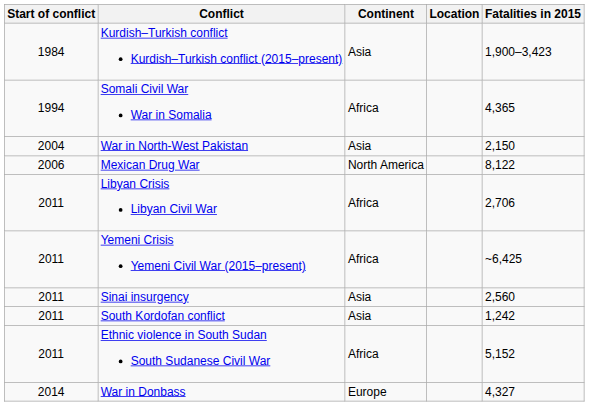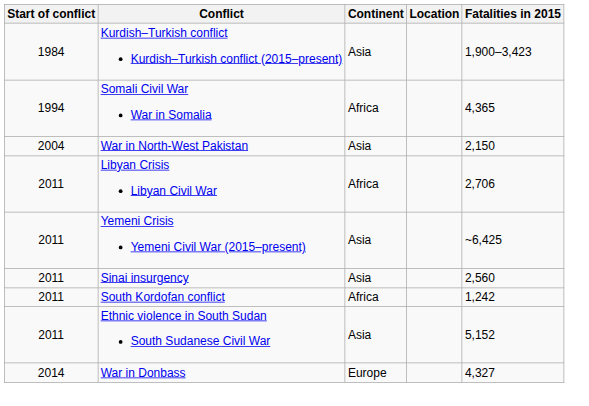- row: 2006 | Mexican Drug War | North America | 8,122
Yemeni Crisis Yemeni Civil War (2015–present) | Continent: Africa -> Asia
South Kordofan conflict | Continent: Asia -> Africa
Ethnic violence in South Sudan South Sudanese Civil War | Continent: Africa -> Asia
